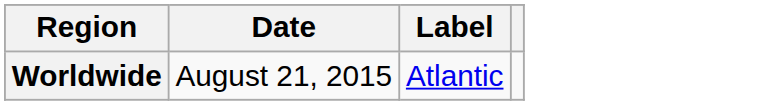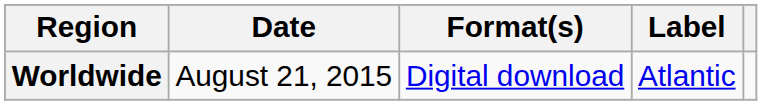+ column: Format(s) | Digital download
